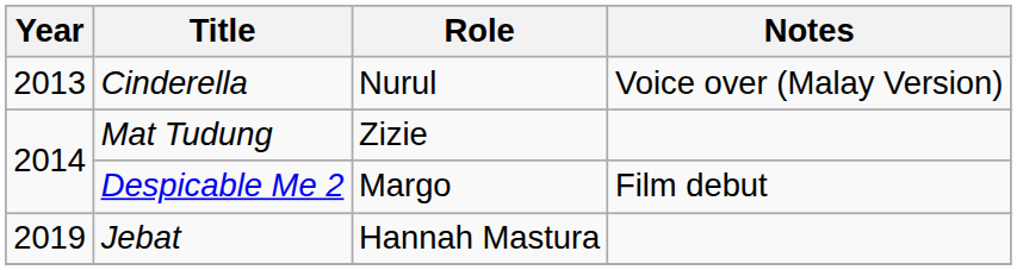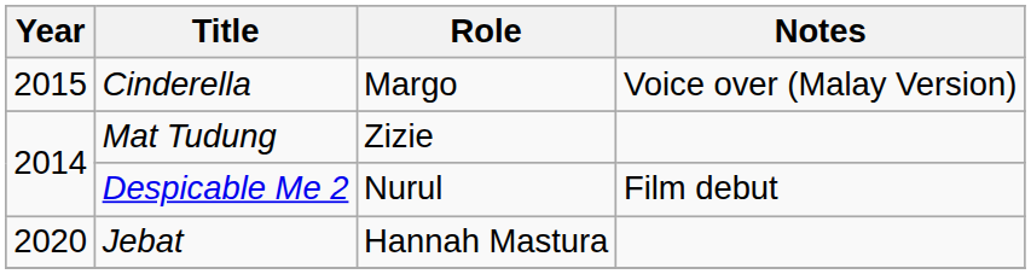Cinderella | Year: 2013 -> 2015
Cinderella | Role: Nurul -> Margo
Despicable Me 2 | Role: Margo -> Nurul
Jebat | Year: 2019 -> 2020
